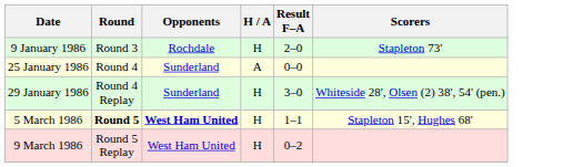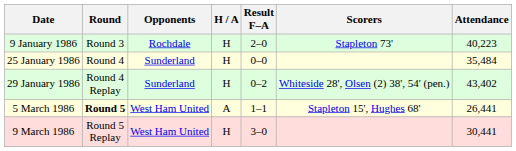+ column: Attendance | 40,223 | 35,484 | 43,402 | 26,441 | 30,441
25 January 1986 | H / A: A -> H
29 January 1986 | Result F–A: 3–0 -> 0–2
5 March 1986 | Opponents: bold -> normal
5 March 1986 | H / A: H -> A
9 March 1986 | Result F–A: 0–2 -> 3–0
